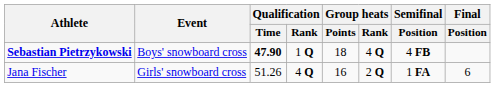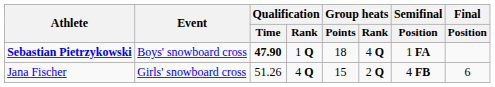Sebastian Pietrzykowski | Semifinal / Position: 4 FB -> 1 FA
Jana Fischer | Group heats / Points: 16 -> 15
Jana Fischer | Semifinal / Position: 1 FA -> 4 FB
